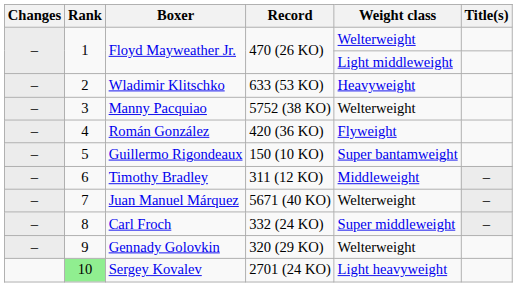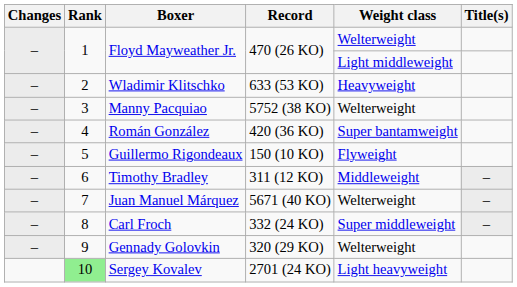Román González | Weight class: Flyweight -> Super bantamweight
Guillermo Rigondeaux | Weight class: Super bantamweight -> Flyweight
